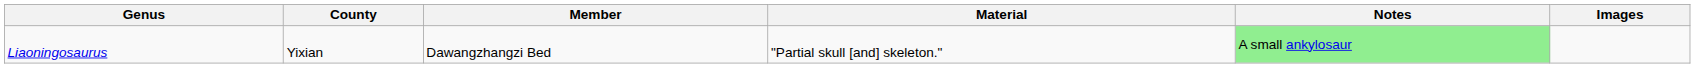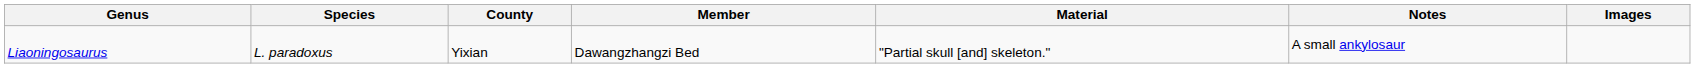+ column: Species | L. paradoxus
Liaoningosaurus | Notes: lightgreen background -> no background
